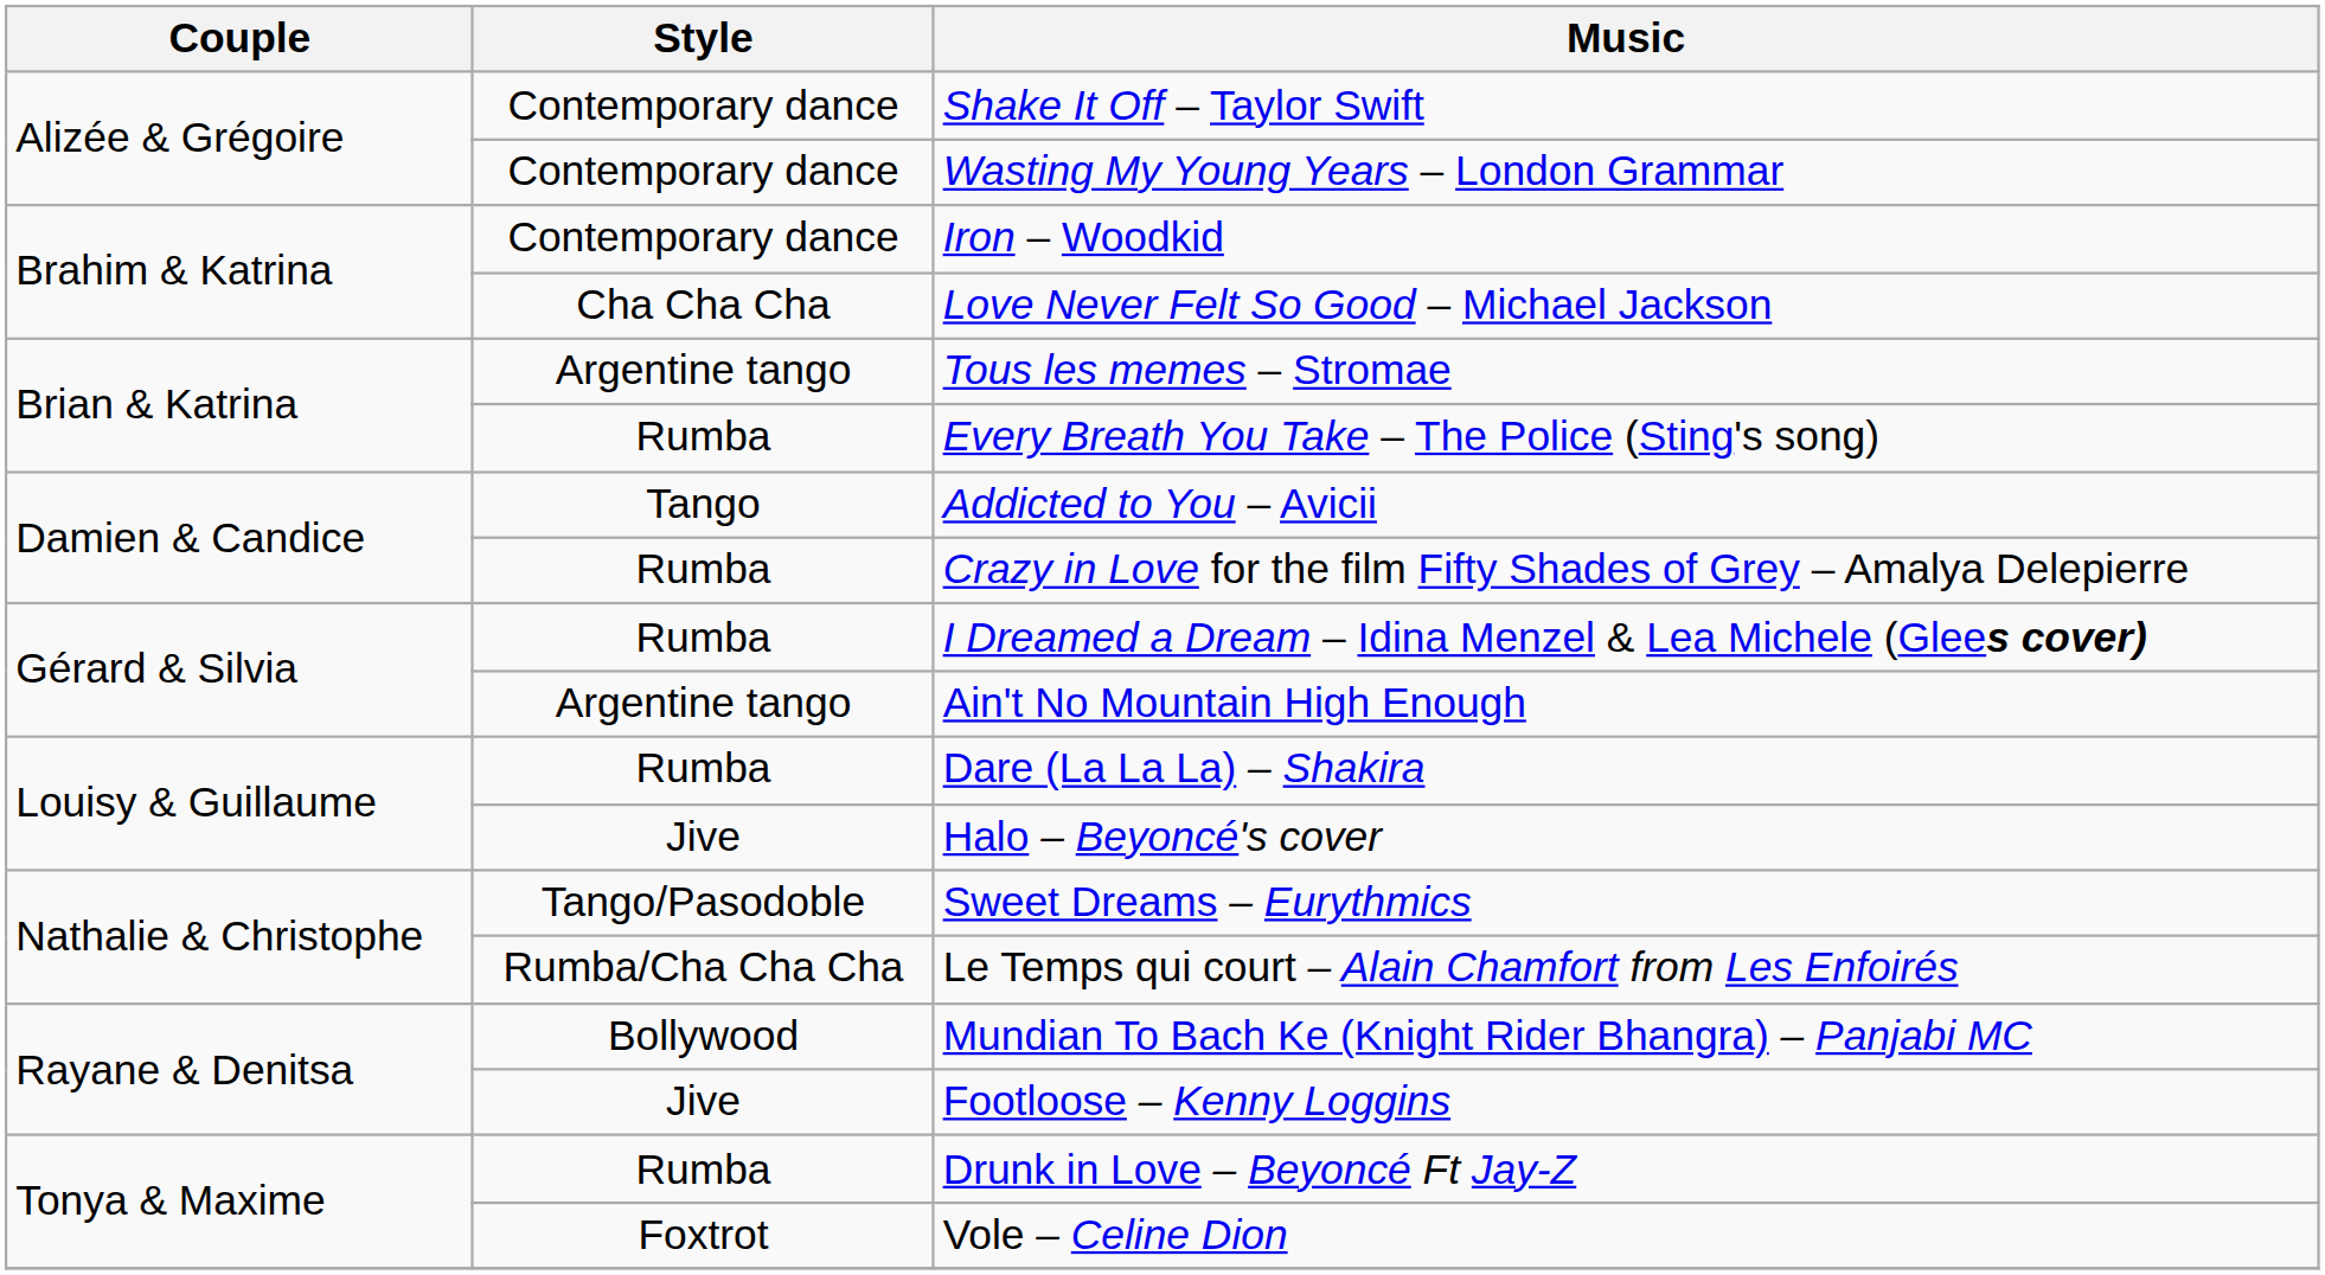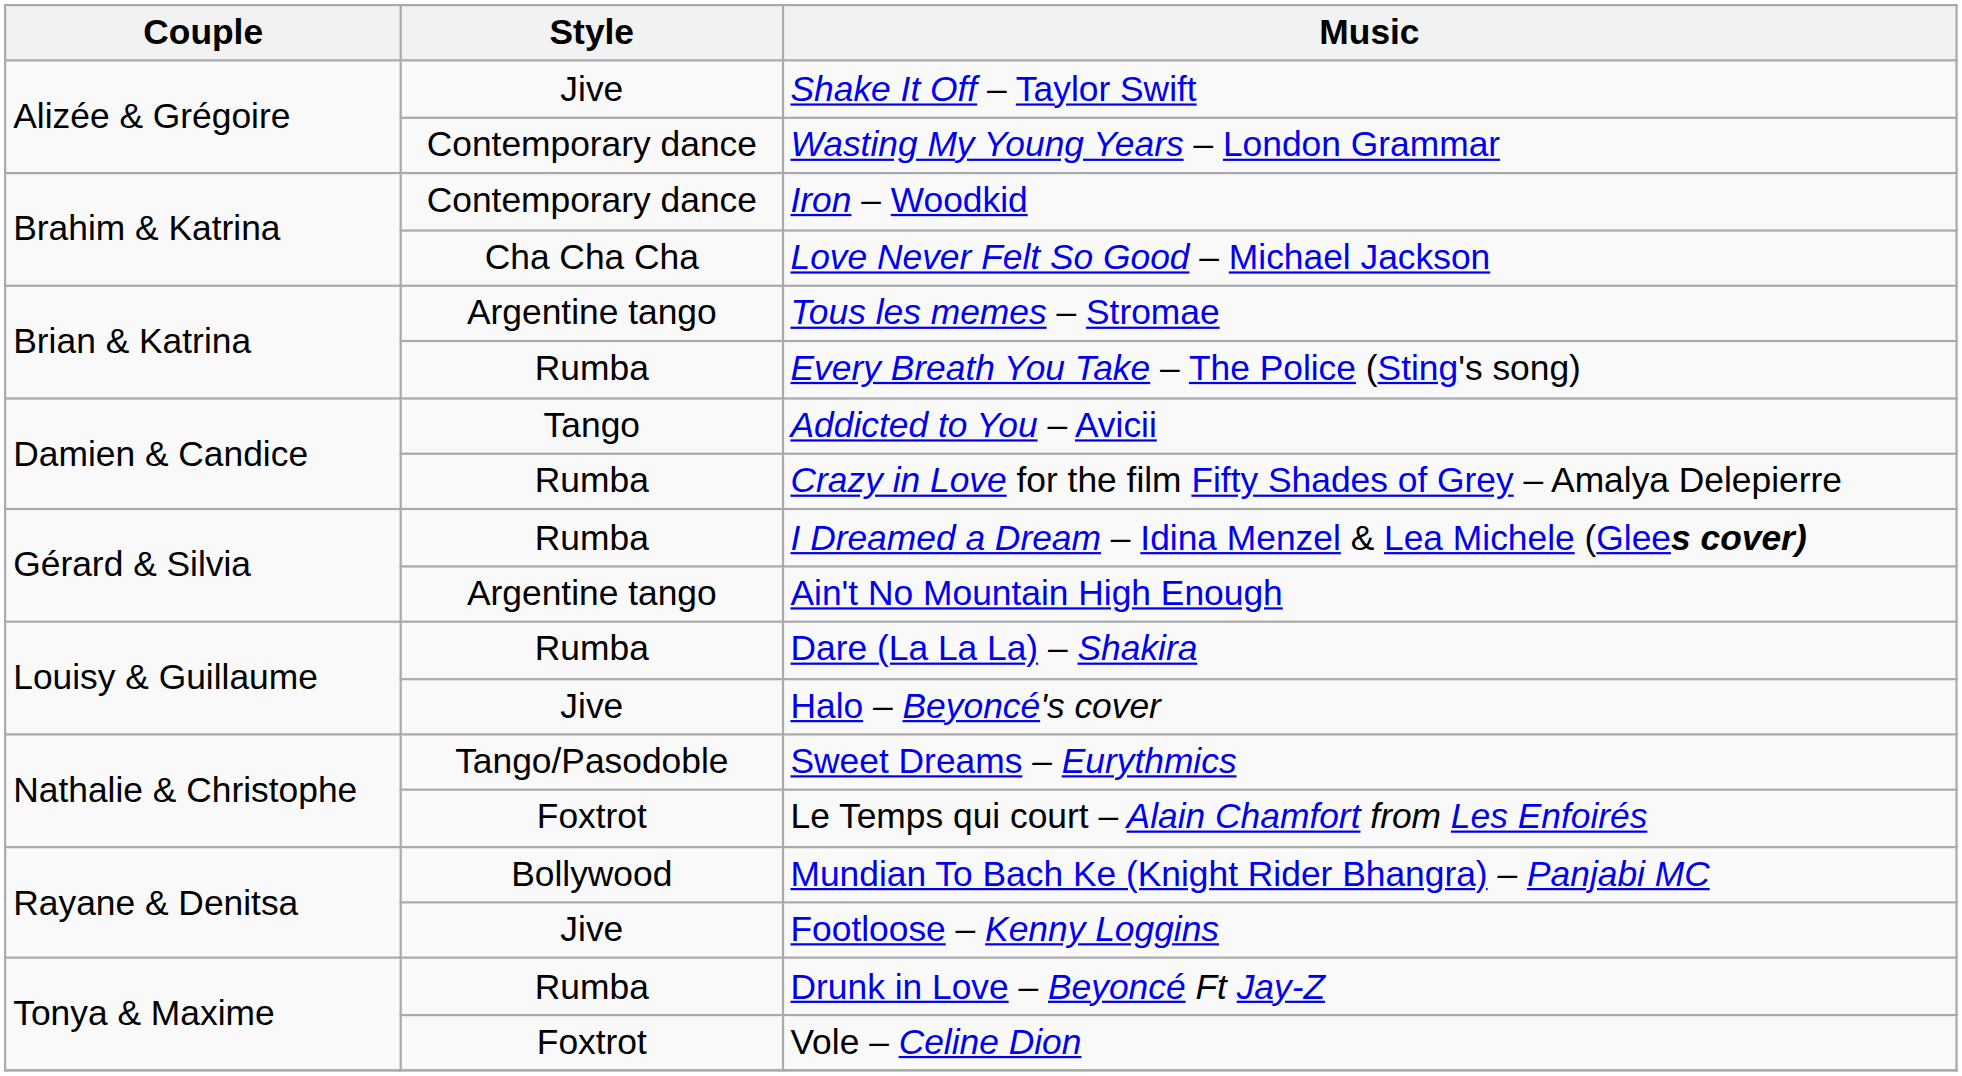Shake It Off – Taylor Swift | Style: Contemporary dance -> Jive
Le Temps qui court – Alain Chamfort from Les Enfoirés | Style: Rumba/Cha Cha Cha -> Foxtrot
